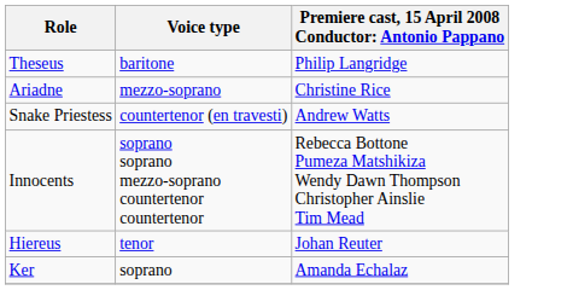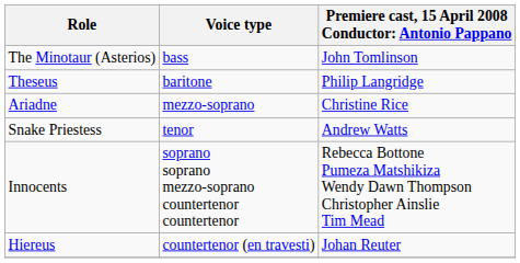+ row: The Minotaur (Asterios) | bass | John Tomlinson
Snake Priestess | Voice type: countertenor (en travesti) -> tenor
Hiereus | Voice type: tenor -> countertenor (en travesti)
- row: Ker | soprano | Amanda Echalaz
